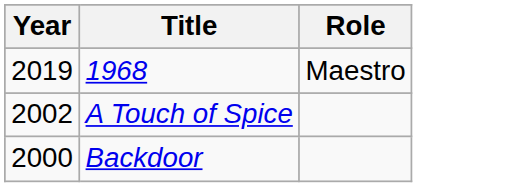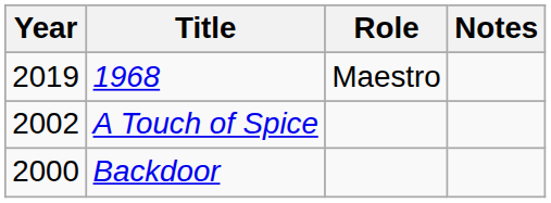+ column: Notes
